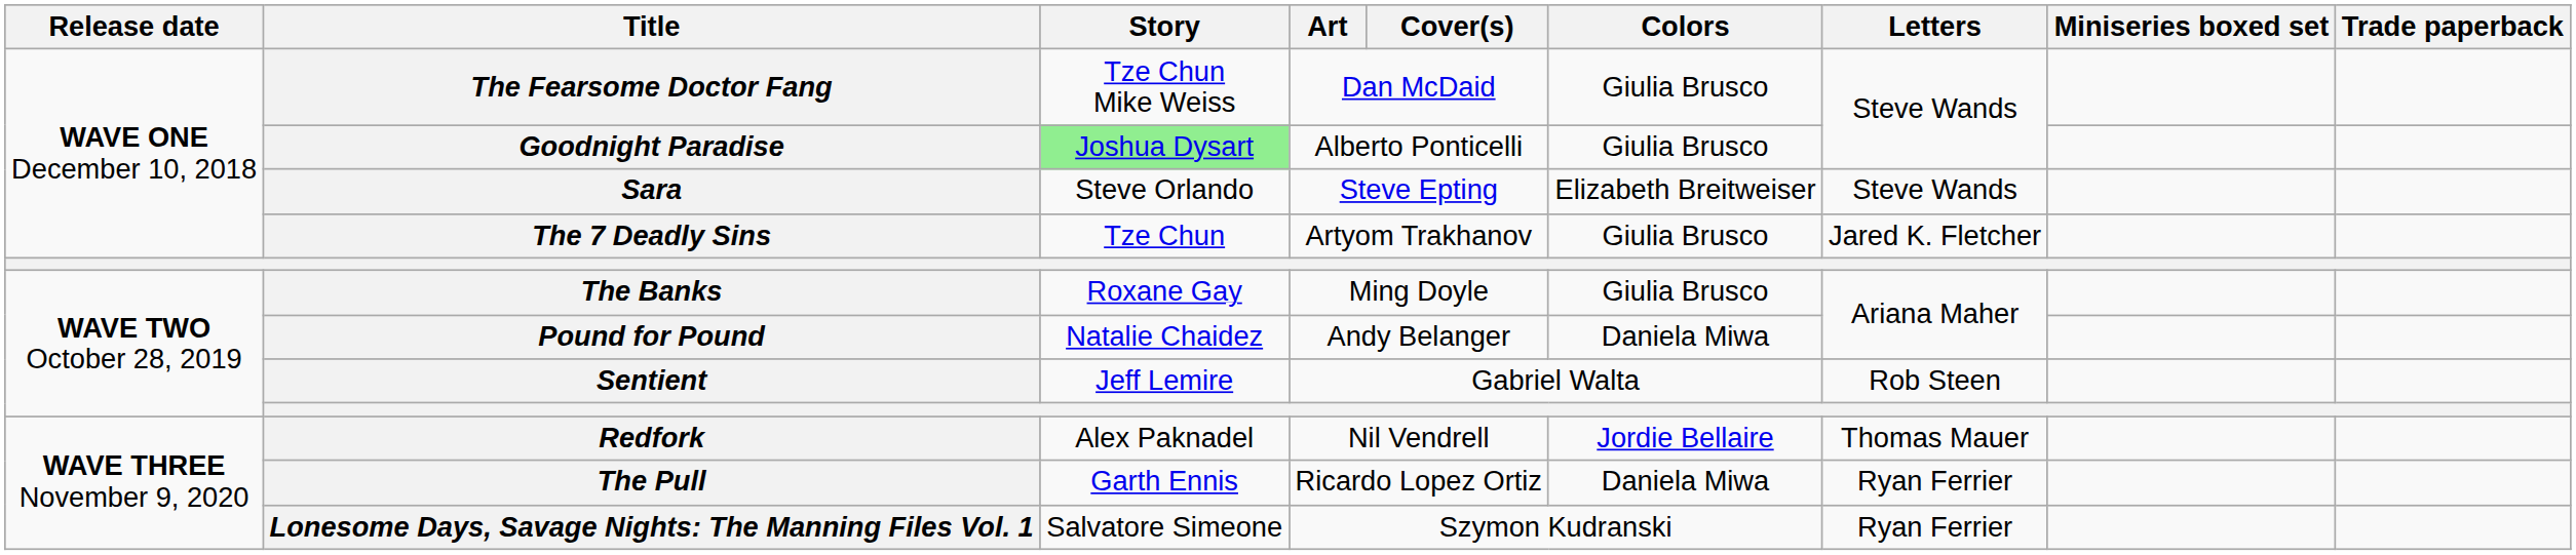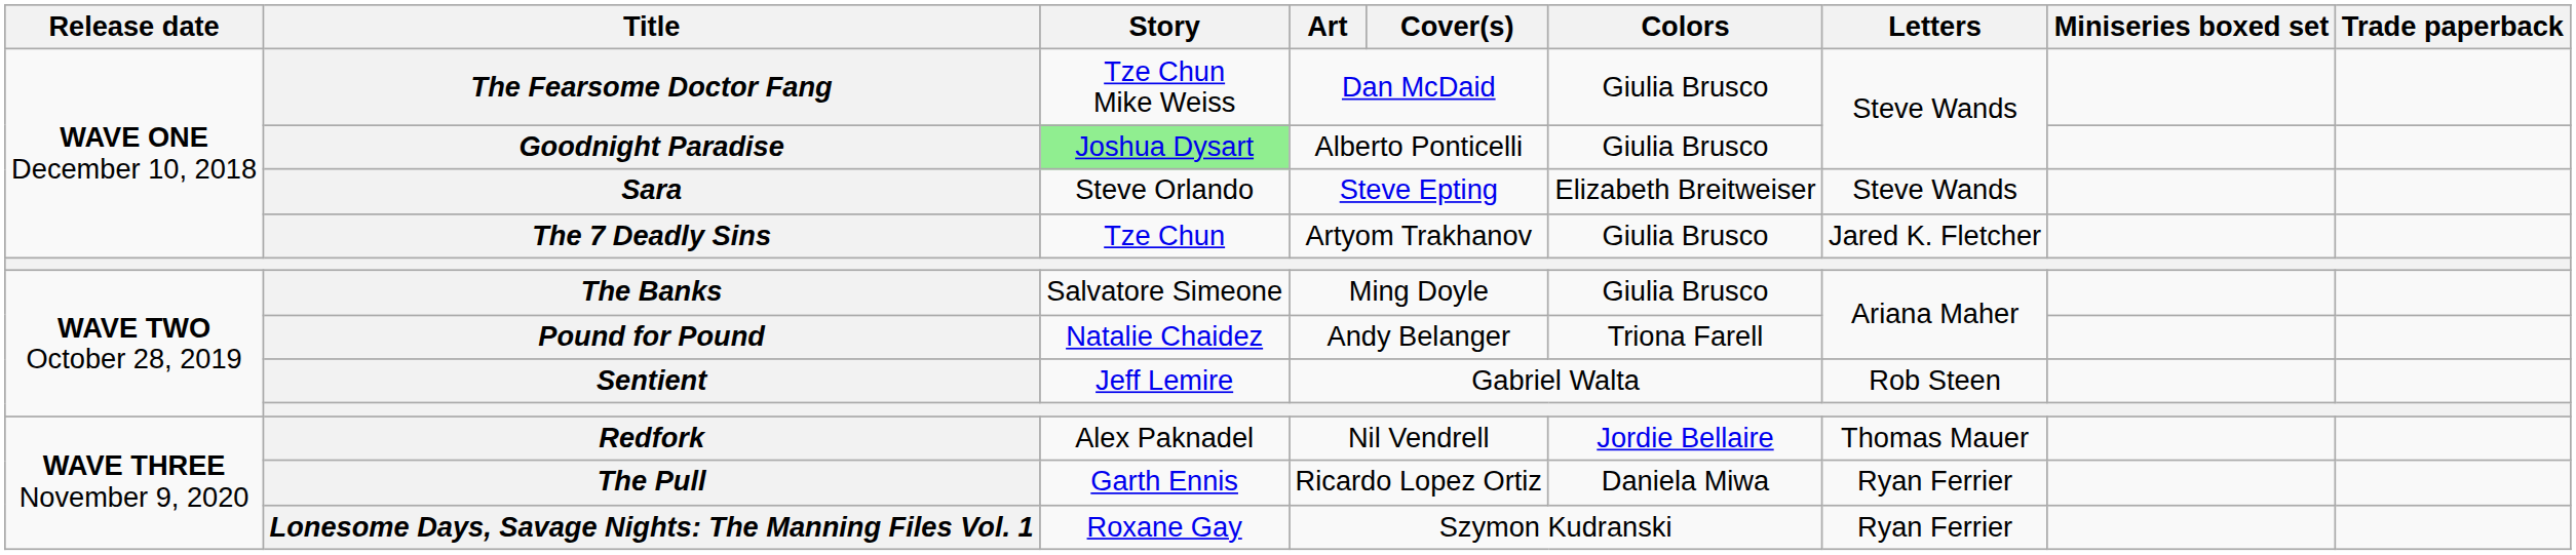The Banks | Story: Roxane Gay -> Salvatore Simeone
Pound for Pound | Colors: Daniela Miwa -> Triona Farell
Lonesome Days, Savage Nights: The Manning Files Vol. 1 | Story: Salvatore Simeone -> Roxane Gay
